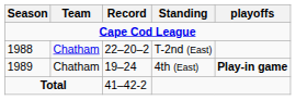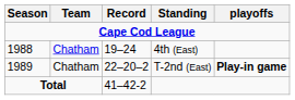1988 | Record: 22–20–2 -> 19–24
1988 | Standing: T-2nd (East) -> 4th (East)
1989 | Record: 19–24 -> 22–20–2
1989 | Standing: 4th (East) -> T-2nd (East)
